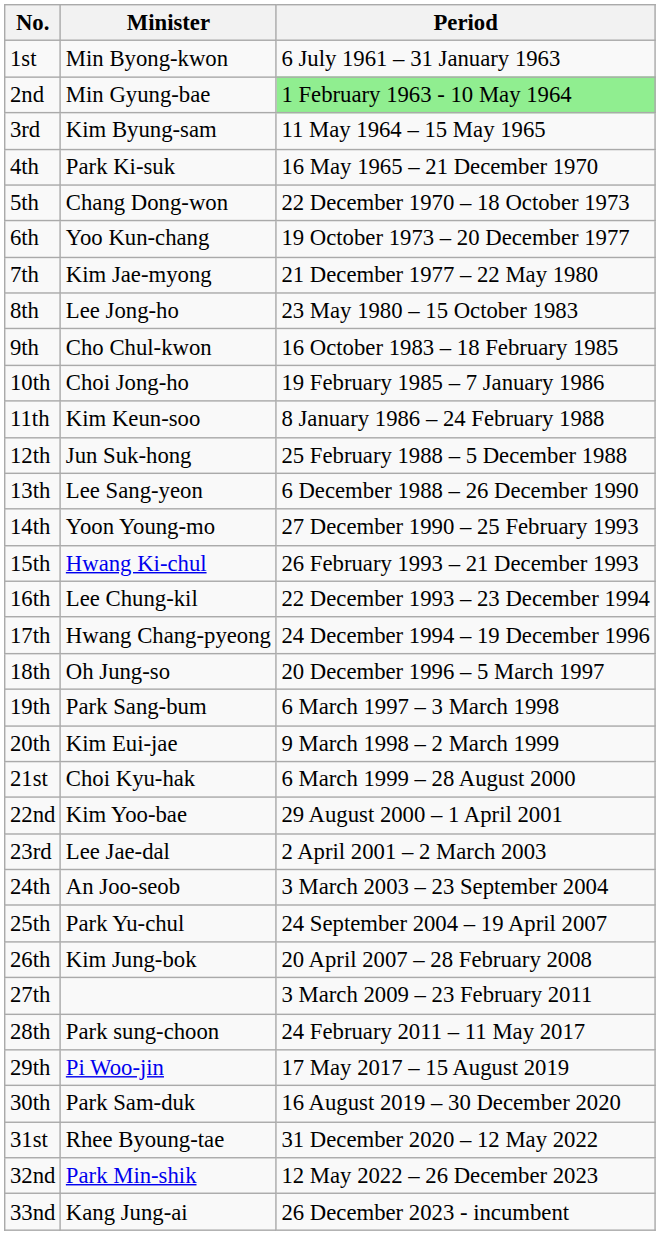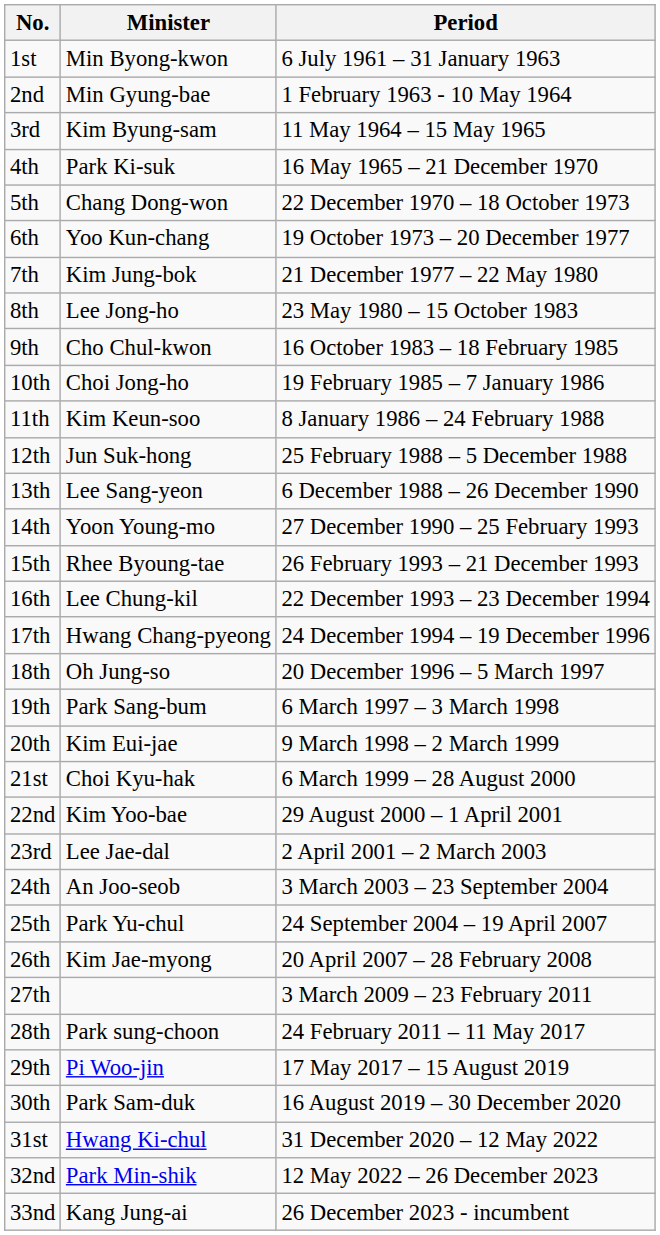2nd | Period: lightgreen background -> no background
7th | Minister: Kim Jae-myong -> Kim Jung-bok
15th | Minister: Hwang Ki-chul -> Rhee Byoung-tae
26th | Minister: Kim Jung-bok -> Kim Jae-myong
31st | Minister: Rhee Byoung-tae -> Hwang Ki-chul
